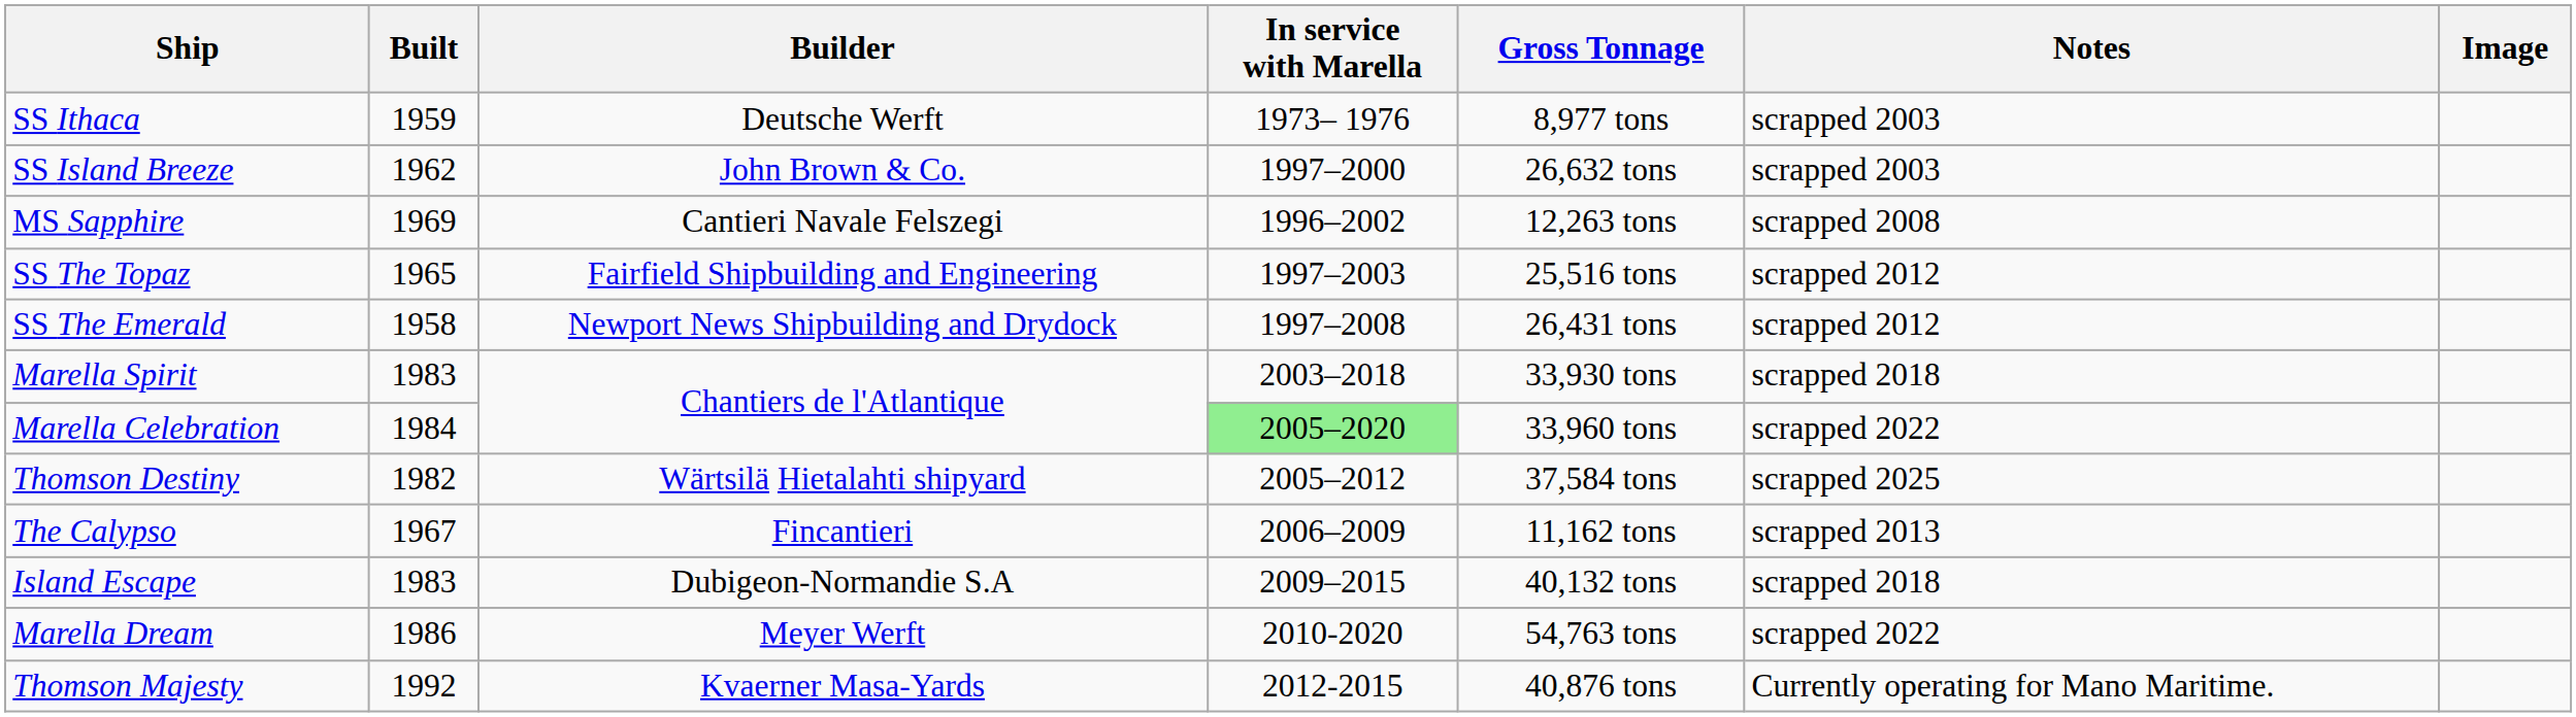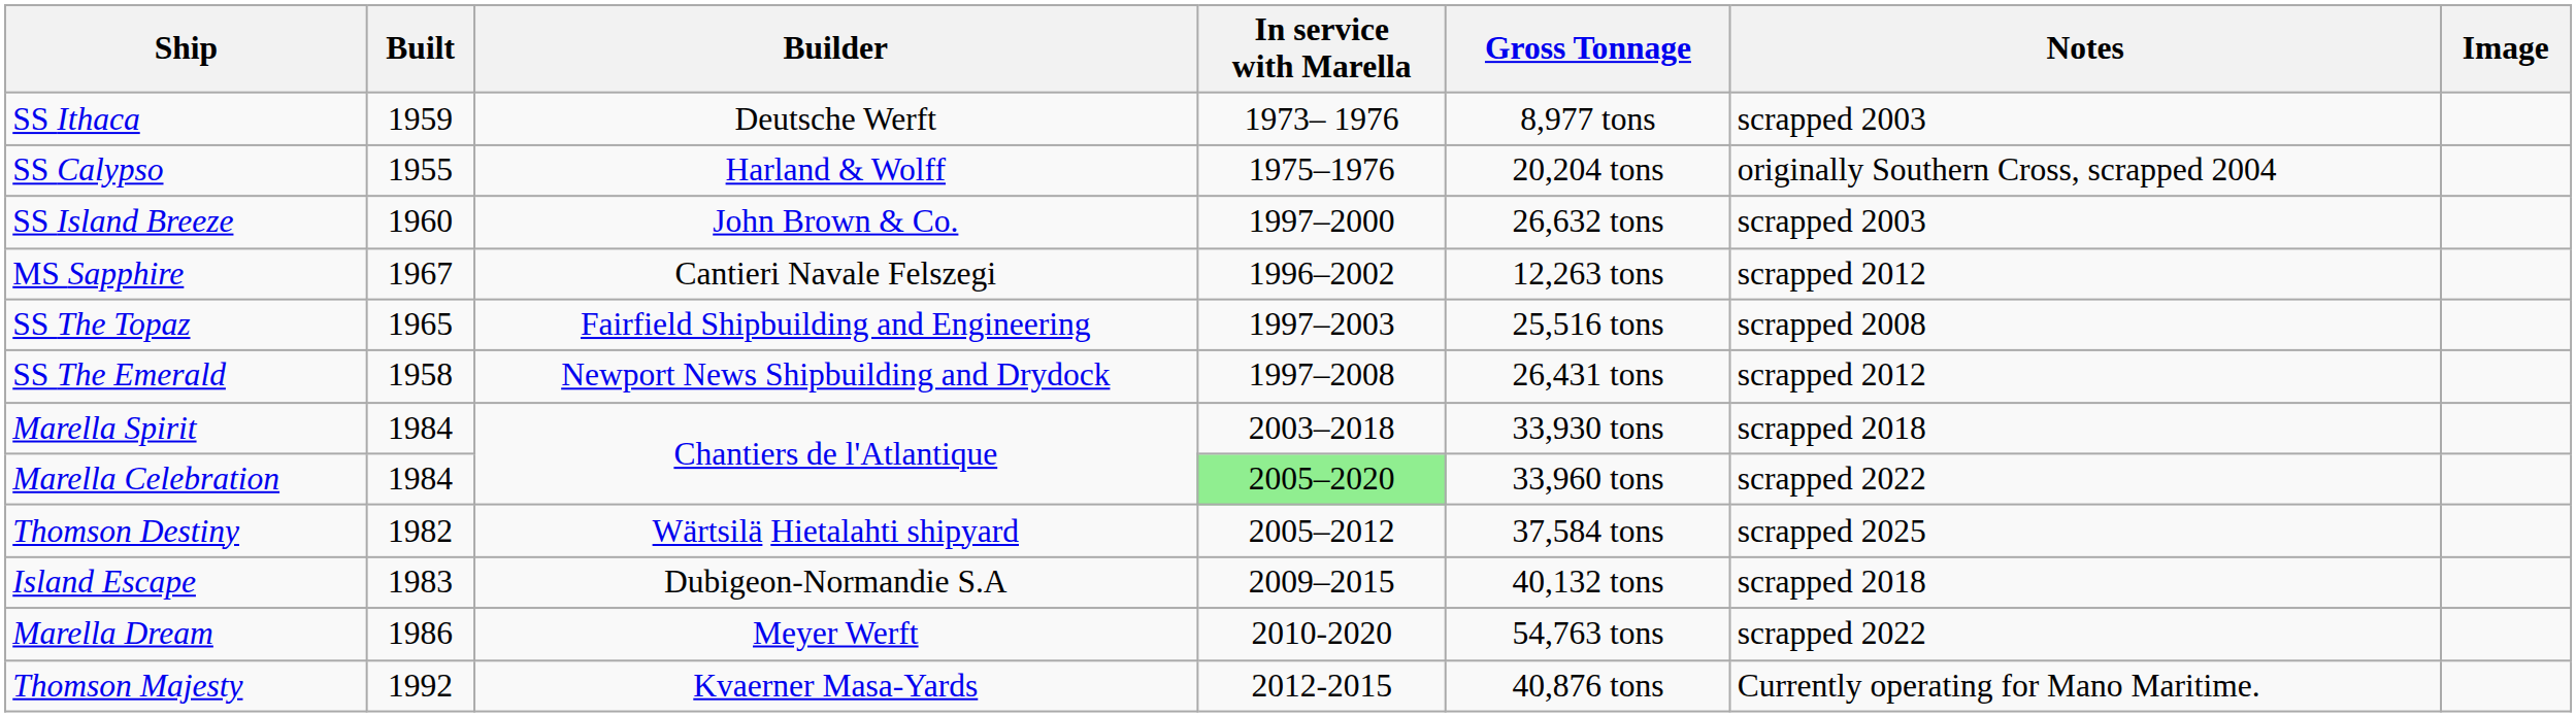+ row: SS Calypso | 1955 | Harland & Wolff | 1975–1976 | 20,204 tons | originally Southern Cross, scrapped 2004
SS Island Breeze | Built: 1962 -> 1960
MS Sapphire | Built: 1969 -> 1967
MS Sapphire | Notes: scrapped 2008 -> scrapped 2012
SS The Topaz | Notes: scrapped 2012 -> scrapped 2008
Marella Spirit | Built: 1983 -> 1984
- row: The Calypso | 1967 | Fincantieri | 2006–2009 | 11,162 tons | scrapped 2013
